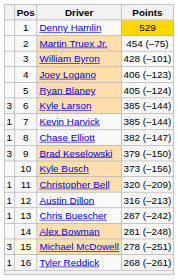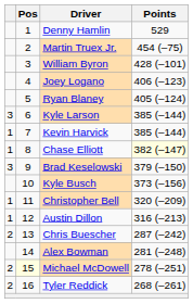Denny Hamlin | Points: gold background -> no background
Chase Elliott | Points: no background -> lightyellow background
Chris Buescher | column 1: 1 -> 2
Michael McDowell | column 1: 3 -> 2
Tyler Reddick | column 1: 1 -> 2
